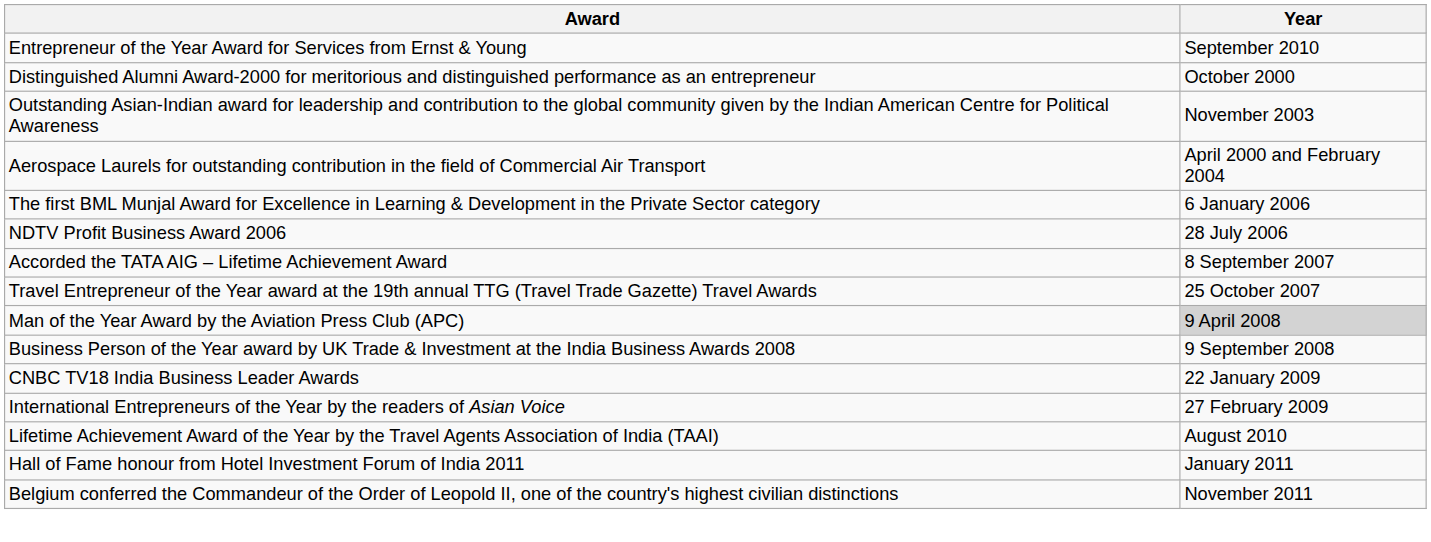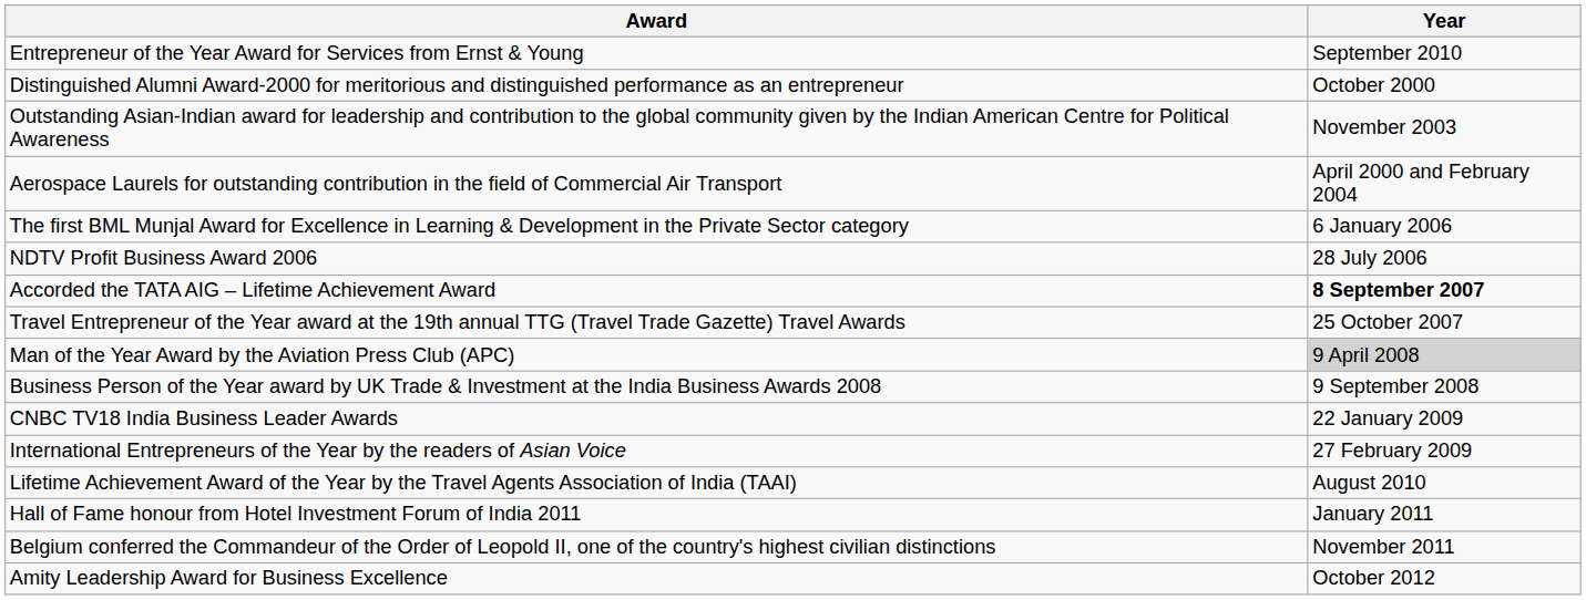Accorded the TATA AIG – Lifetime Achievement Award | Year: normal -> bold
+ row: Amity Leadership Award for Business Excellence | October 2012
